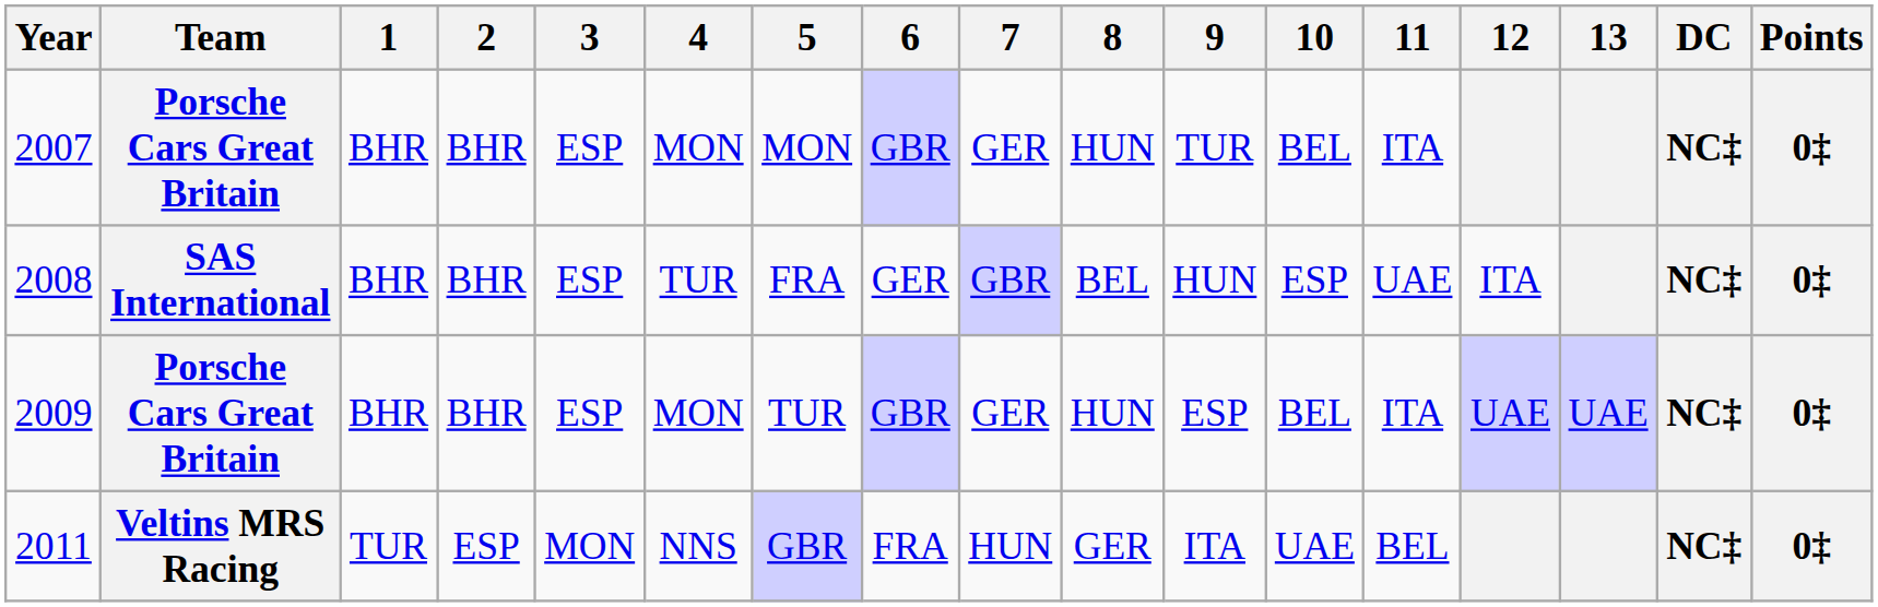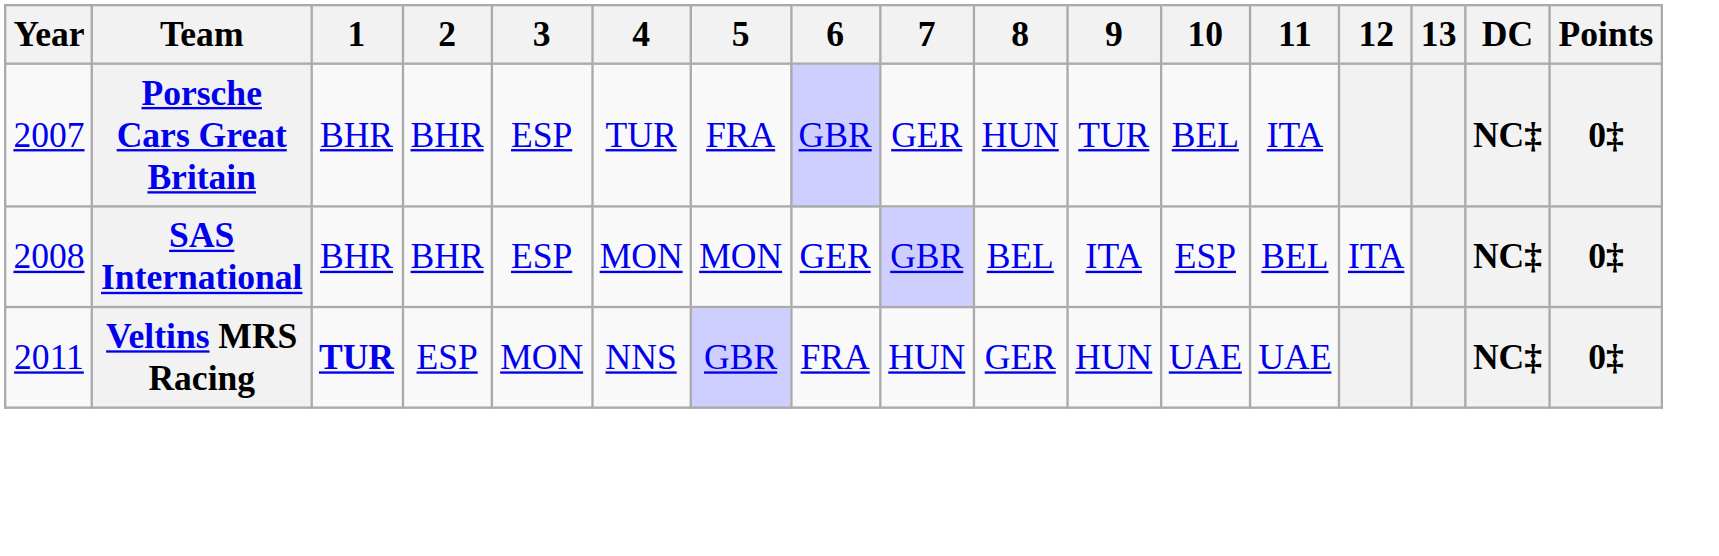2007 | 4: MON -> TUR
2007 | 5: MON -> FRA
2008 | 4: TUR -> MON
2008 | 5: FRA -> MON
2008 | 9: HUN -> ITA
2008 | 11: UAE -> BEL
- row: 2009 | Porsche Cars Great Britain | BHR | BHR | ESP | MON | TUR | GBR | GER | HUN | ESP | BEL | ITA | UAE | UAE | NC‡ | 0‡
2011 | 1: normal -> bold
2011 | 9: ITA -> HUN
2011 | 11: BEL -> UAE
